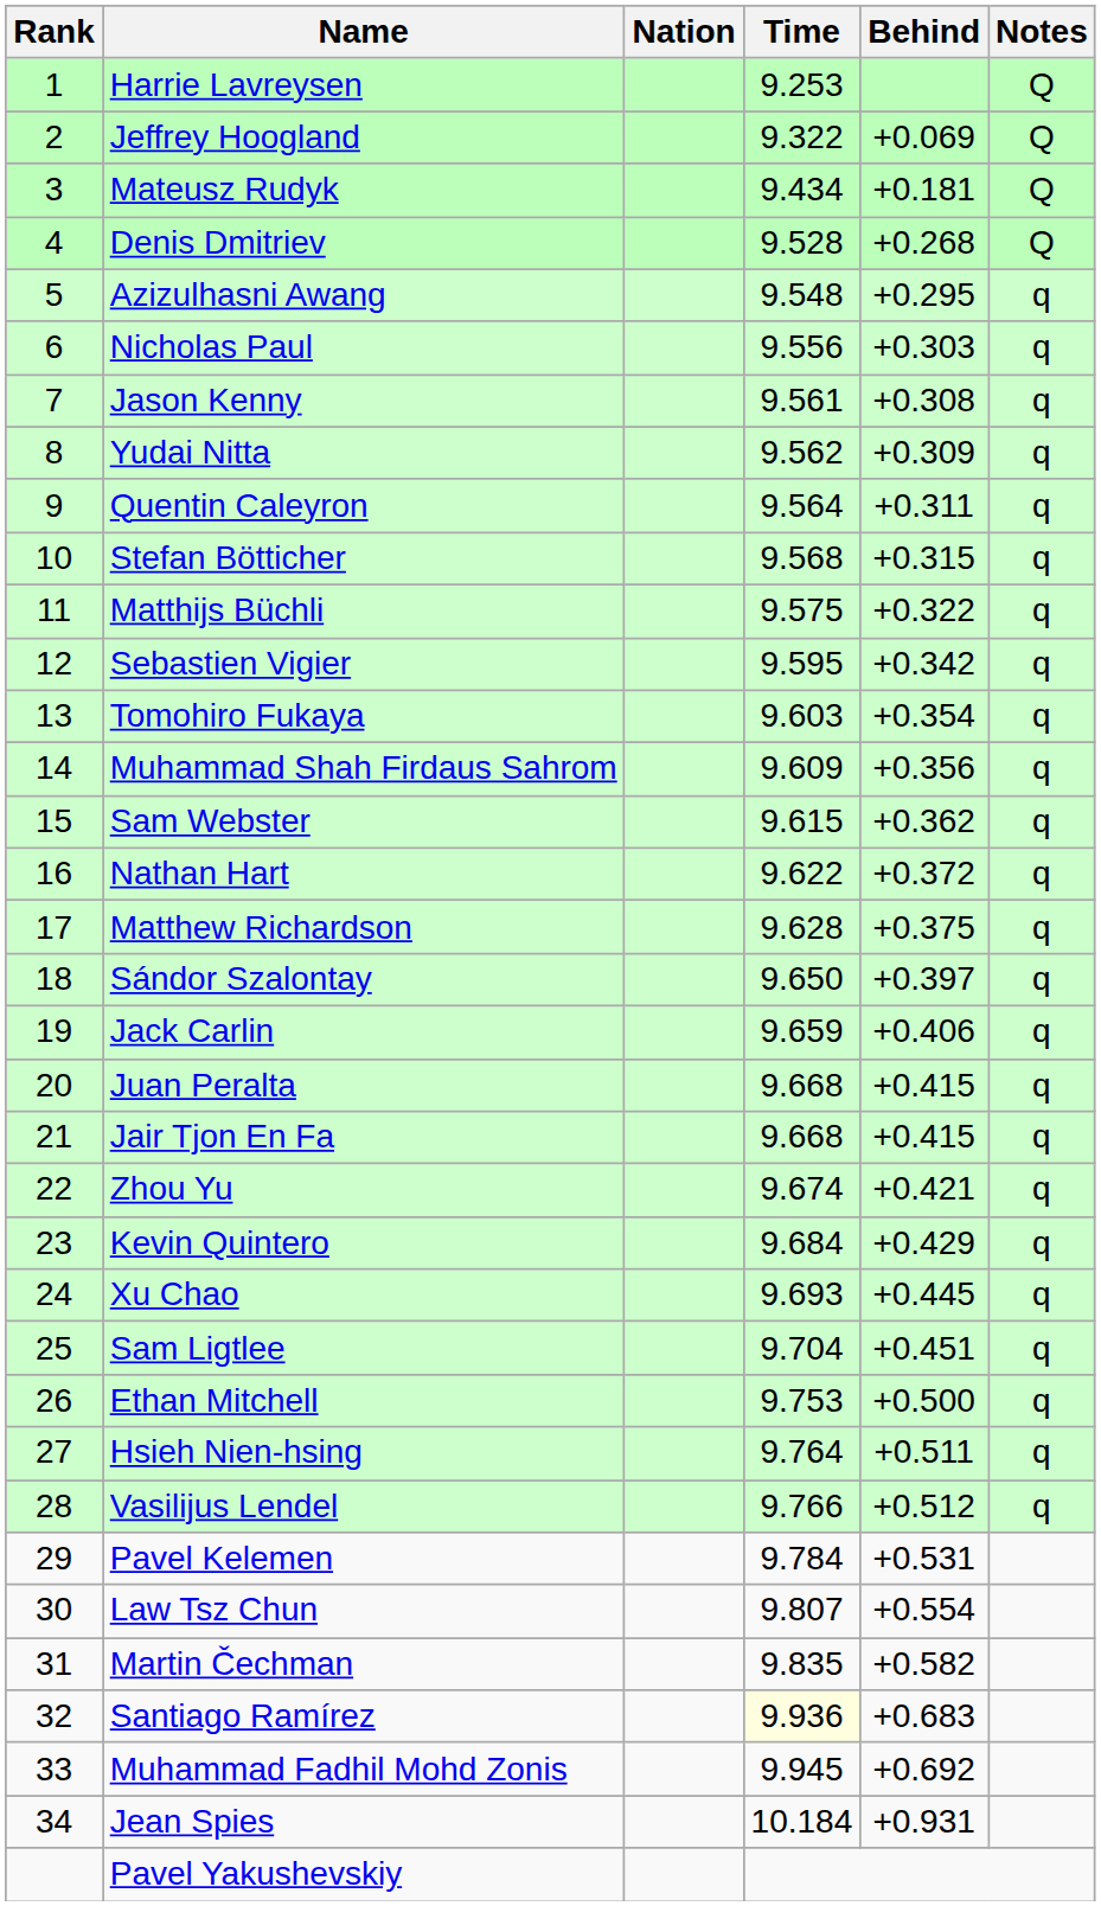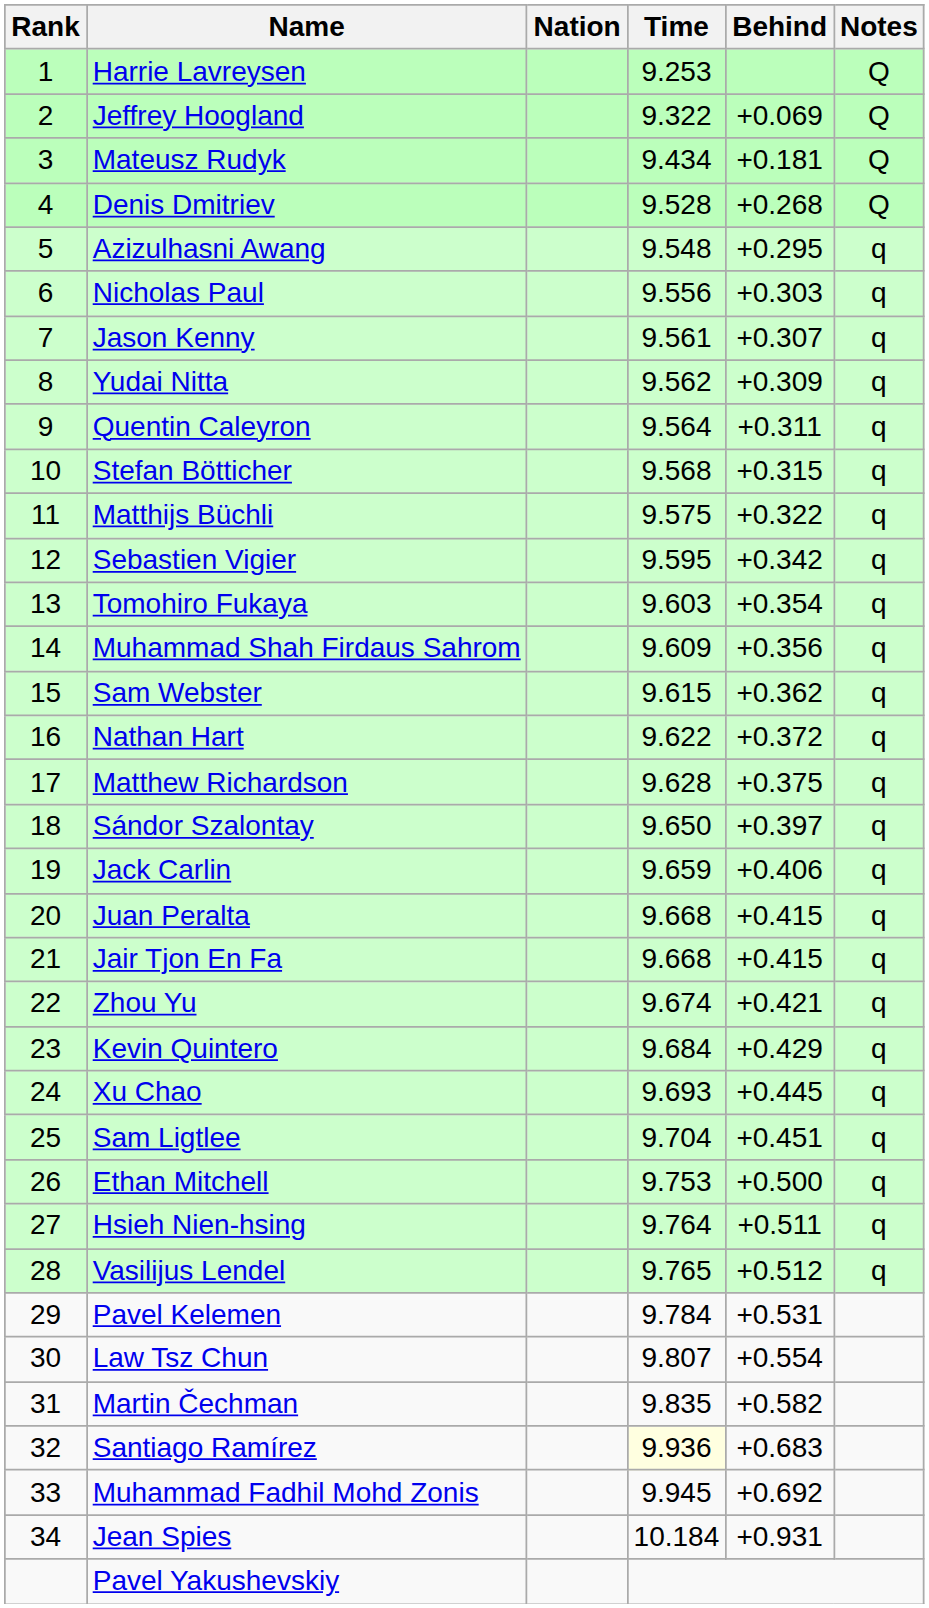Jason Kenny | Behind: +0.308 -> +0.307
Vasilijus Lendel | Time: 9.766 -> 9.765
